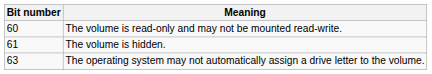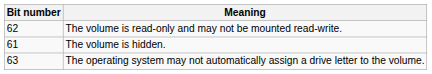The volume is read-only and may not be mounted read-write. | Bit number: 60 -> 62
